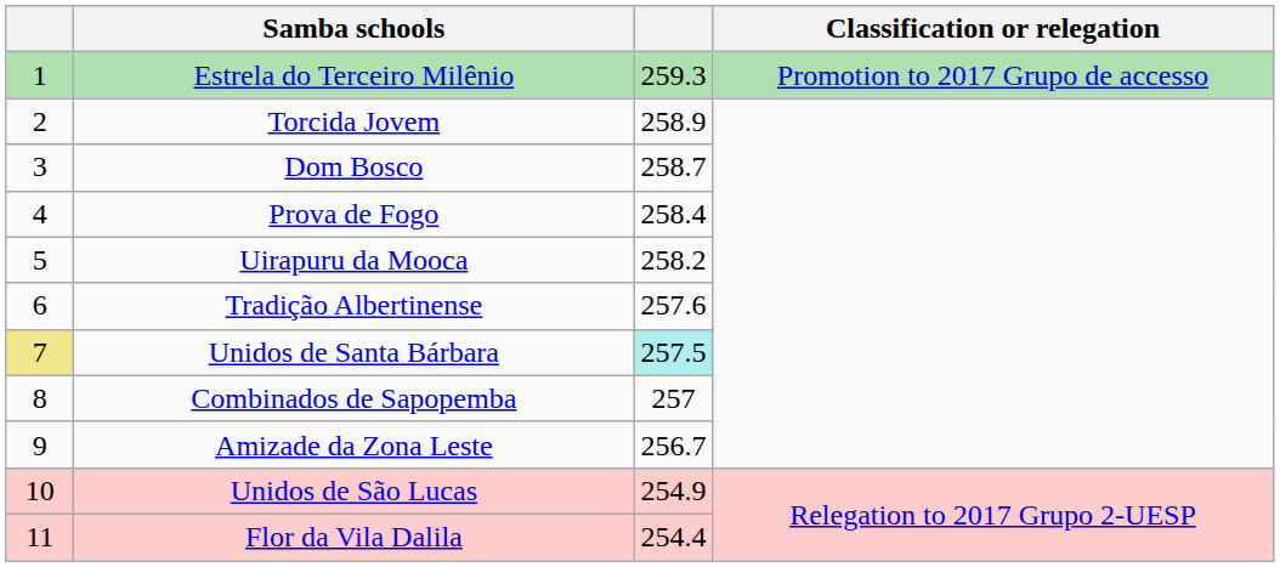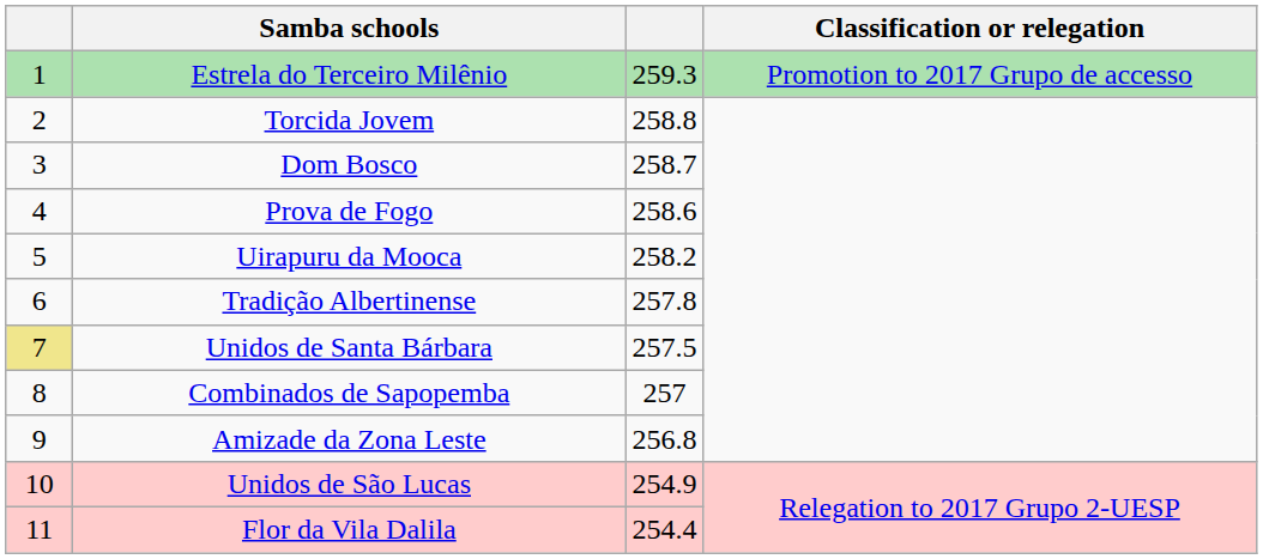Torcida Jovem | column 3: 258.9 -> 258.8
Prova de Fogo | column 3: 258.4 -> 258.6
Tradição Albertinense | column 3: 257.6 -> 257.8
Unidos de Santa Bárbara | column 3: paleturquoise background -> no background
Amizade da Zona Leste | column 3: 256.7 -> 256.8
